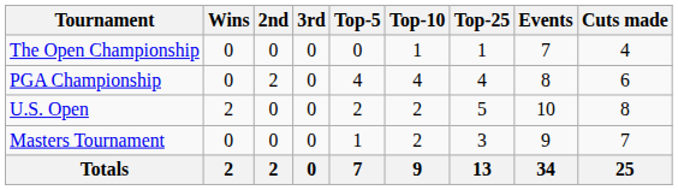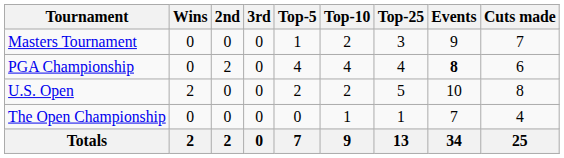rows swapped: Masters Tournament <-> The Open Championship
PGA Championship | Events: normal -> bold
